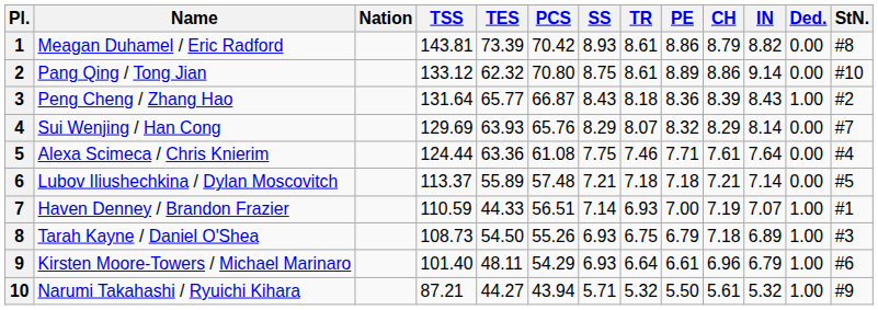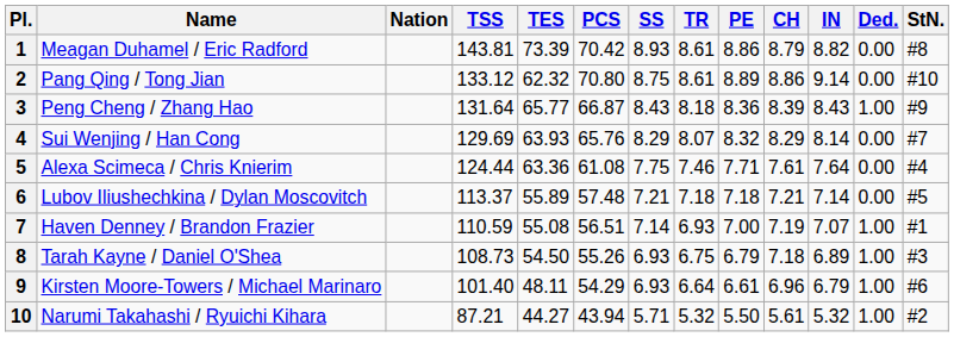3 | StN.: #2 -> #9
7 | TES: 44.33 -> 55.08
10 | StN.: #9 -> #2
